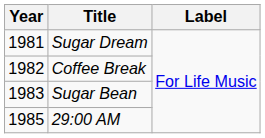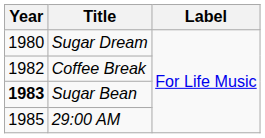Sugar Dream | Year: 1981 -> 1980
Sugar Bean | Year: normal -> bold
